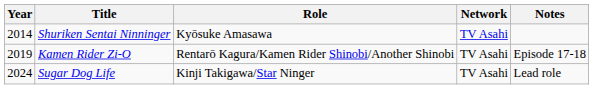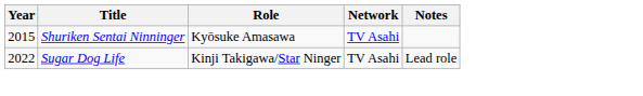Shuriken Sentai Ninninger | Year: 2014 -> 2015
- row: 2019 | Kamen Rider Zi-O | Rentarō Kagura/Kamen Rider Shinobi/Another Shinobi | TV Asahi | Episode 17-18
Sugar Dog Life | Year: 2024 -> 2022
